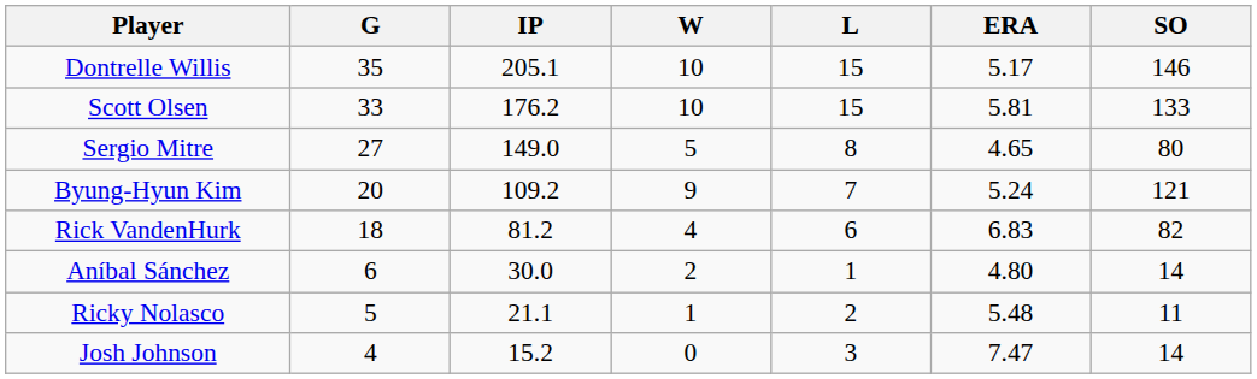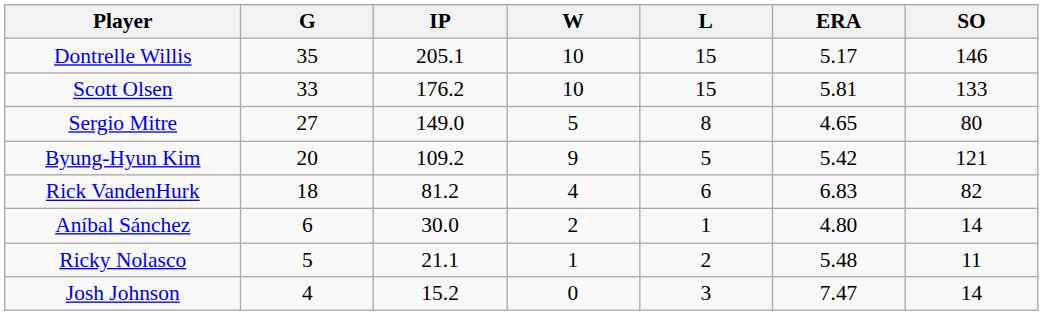Byung-Hyun Kim | L: 7 -> 5
Byung-Hyun Kim | ERA: 5.24 -> 5.42
